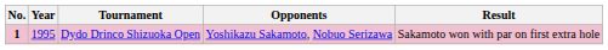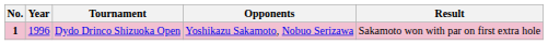Dydo Drinco Shizuoka Open | Year: 1995 -> 1996
